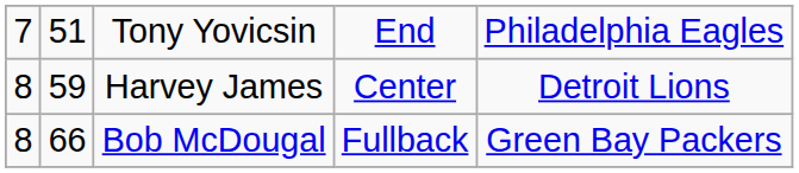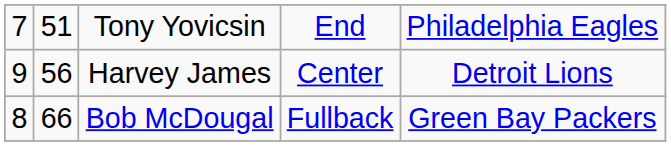Harvey James | column 1: 8 -> 9
Harvey James | column 2: 59 -> 56
